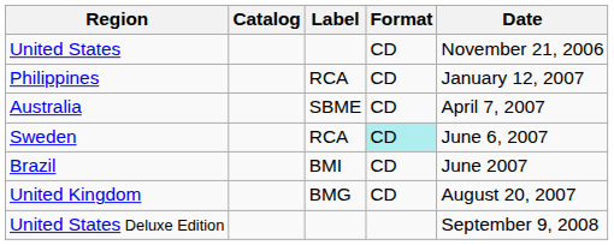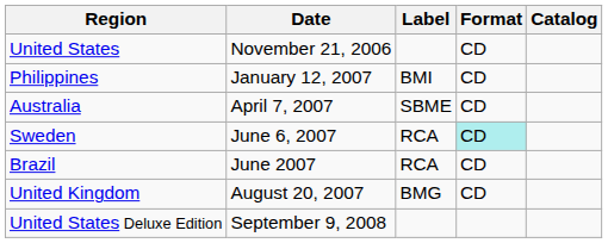columns swapped: Date <-> Catalog
Philippines | Label: RCA -> BMI
Brazil | Label: BMI -> RCA
